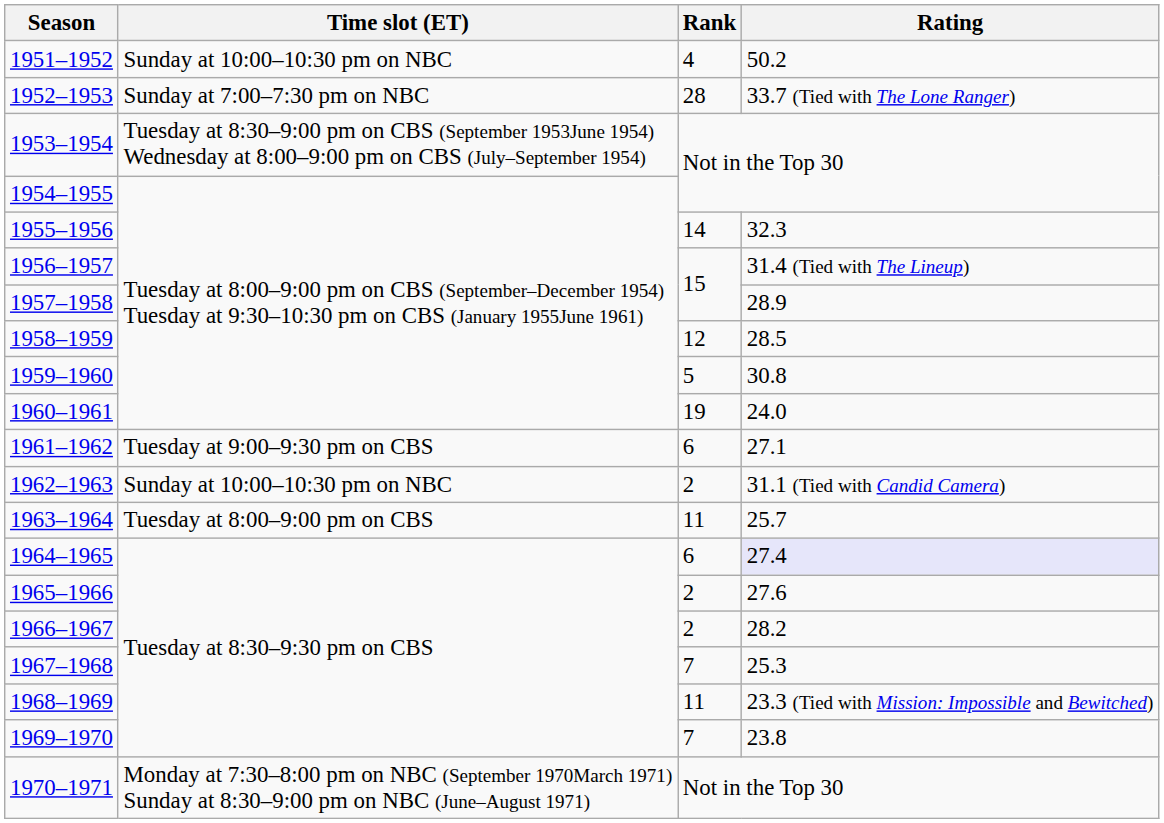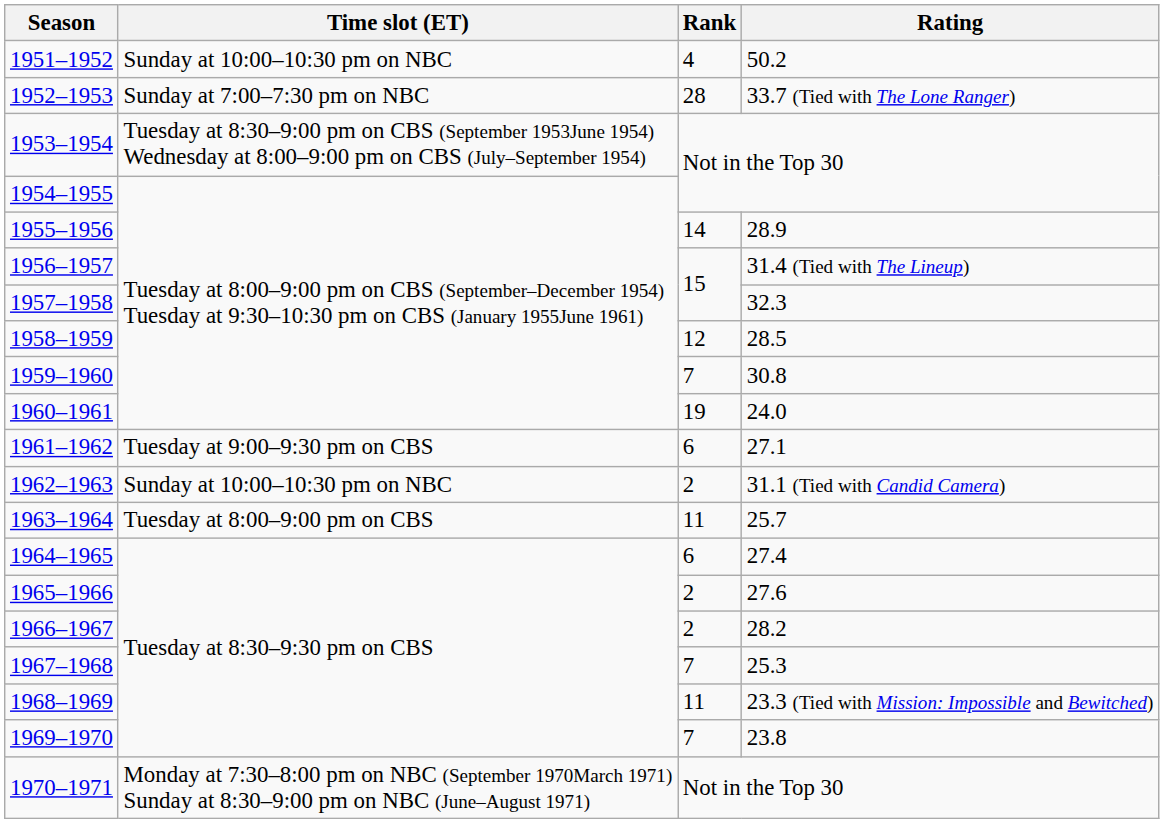1955–1956 | Rating: 32.3 -> 28.9
1957–1958 | Rating: 28.9 -> 32.3
1959–1960 | Rank: 5 -> 7
1964–1965 | Rating: lavender background -> no background
